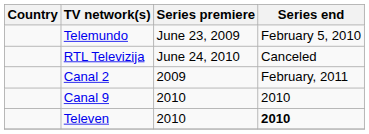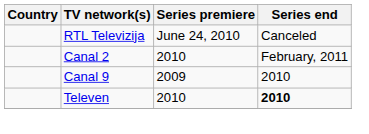- row: Telemundo | June 23, 2009 | February 5, 2010
Canal 2 | Series premiere: 2009 -> 2010
Canal 9 | Series premiere: 2010 -> 2009
